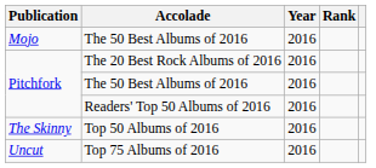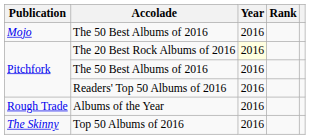The 20 Best Rock Albums of 2016 | Year: no background -> lightyellow background
+ row: Rough Trade | Albums of the Year | 2016
- row: Uncut | Top 75 Albums of 2016 | 2016
